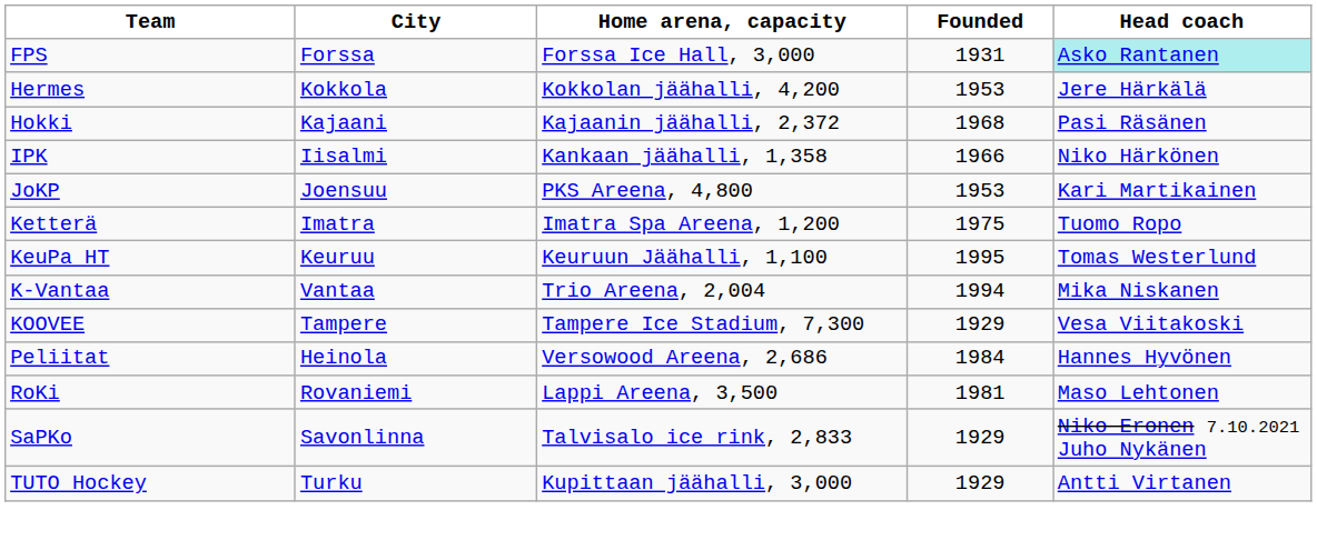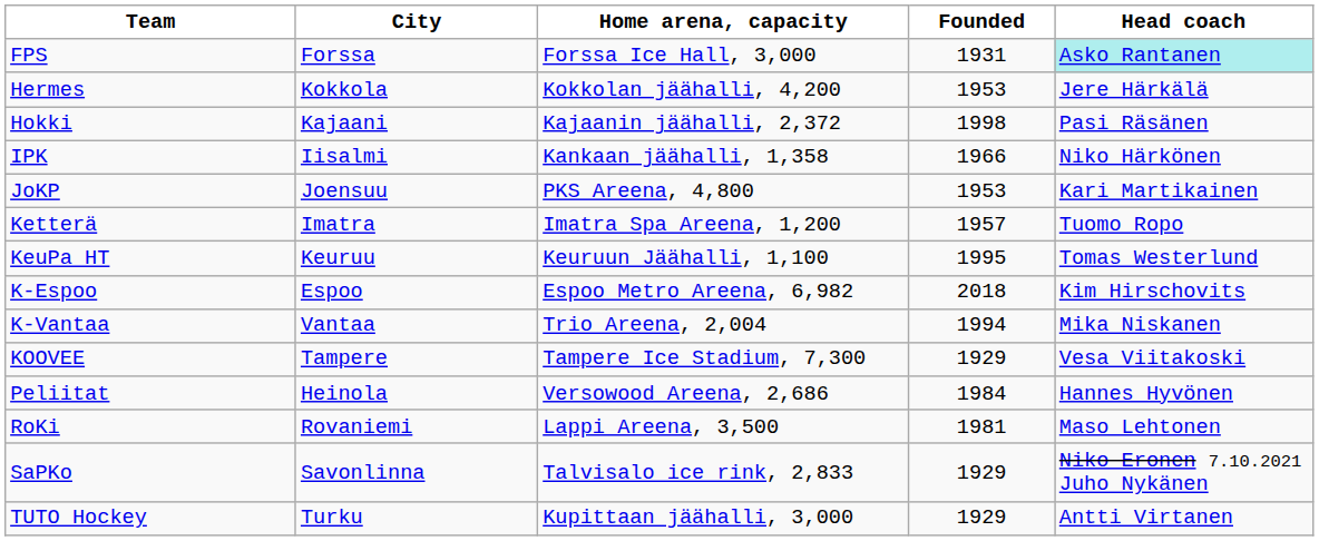Hokki | Founded: 1968 -> 1998
Ketterä | Founded: 1975 -> 1957
+ row: K-Espoo | Espoo | Espoo Metro Areena, 6,982 | 2018 | Kim Hirschovits
